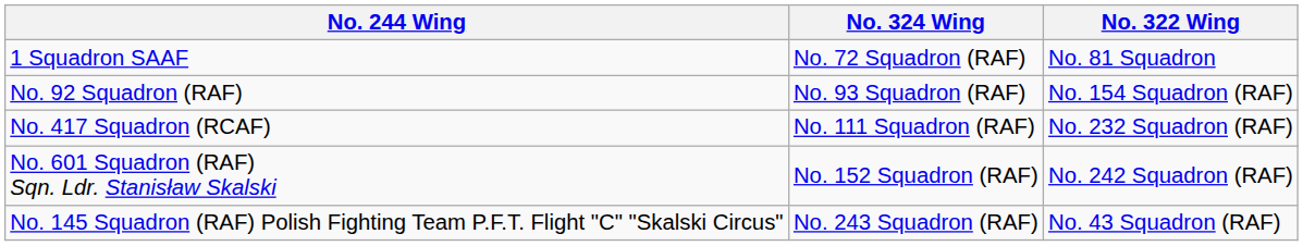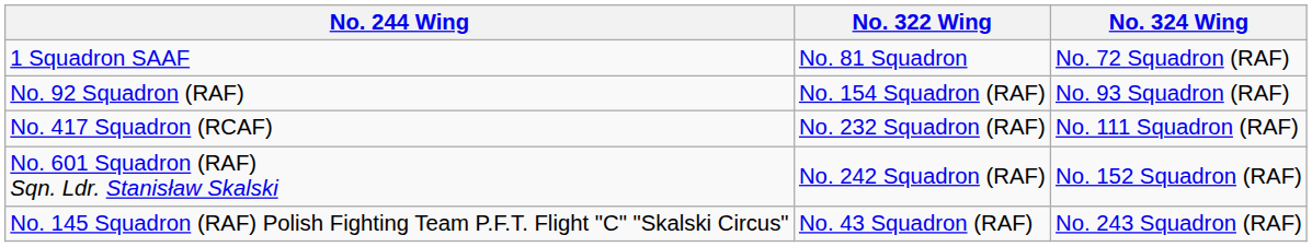columns swapped: No. 322 Wing <-> No. 324 Wing
